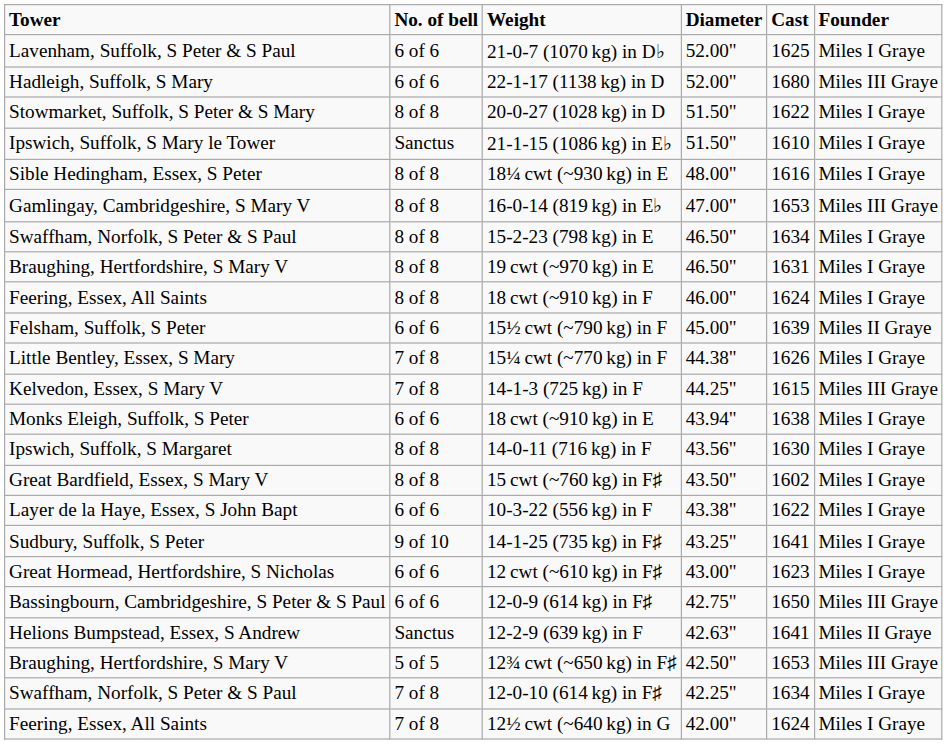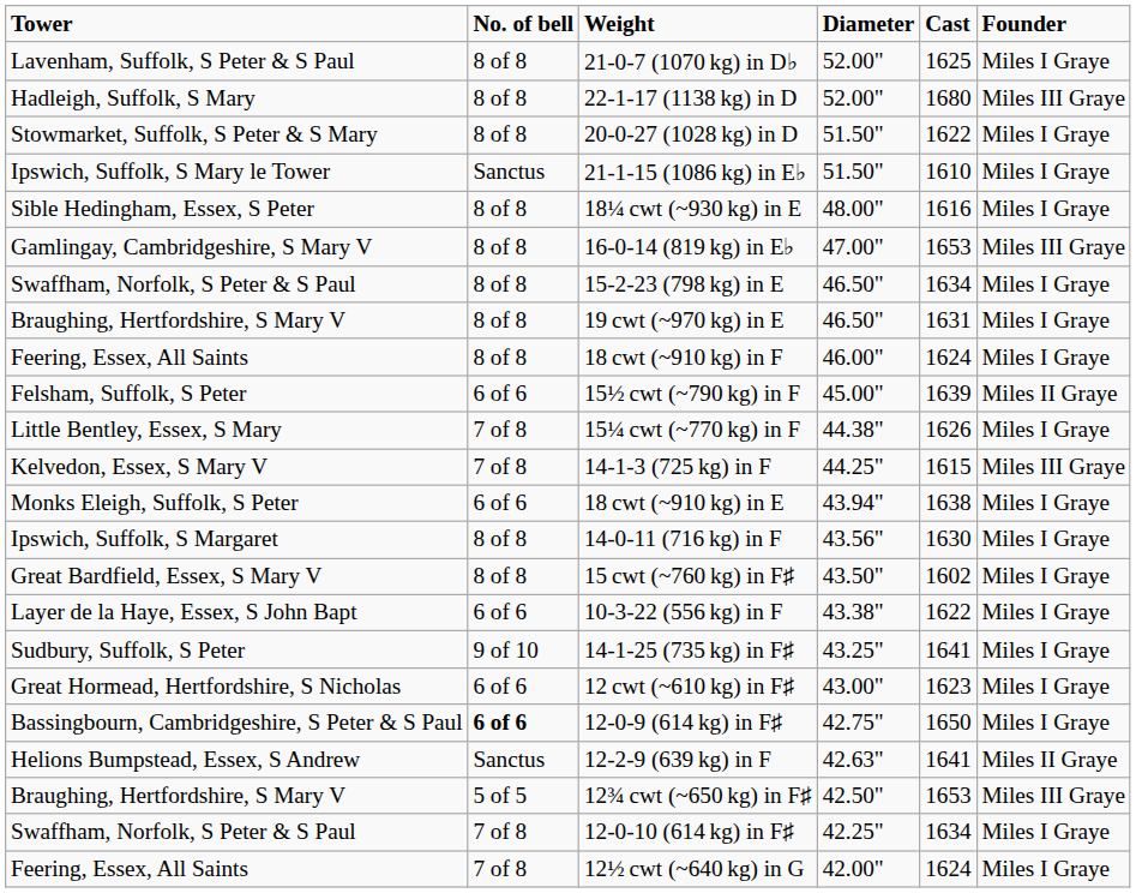21-0-7 (1070 kg) in D♭ | No. of bell: 6 of 6 -> 8 of 8
22-1-17 (1138 kg) in D | No. of bell: 6 of 6 -> 8 of 8
12-0-9 (614 kg) in F♯ | No. of bell: normal -> bold
12-0-9 (614 kg) in F♯ | Founder: Miles III Graye -> Miles I Graye
